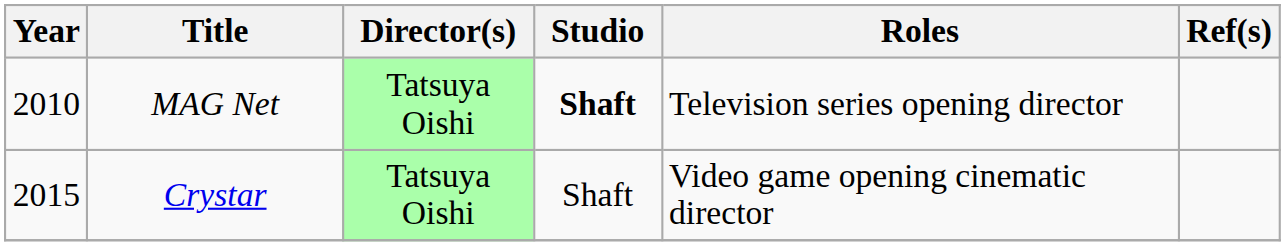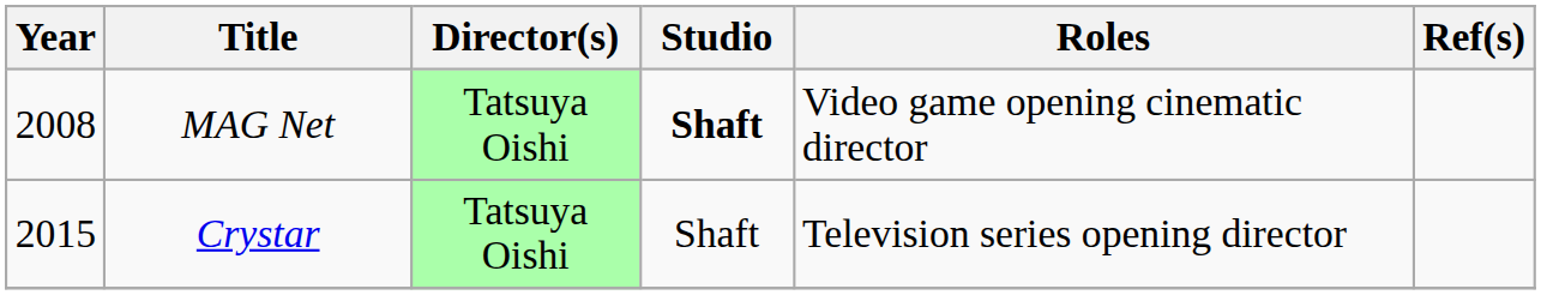MAG Net | Year: 2010 -> 2008
MAG Net | Roles: Television series opening director -> Video game opening cinematic director
Crystar | Roles: Video game opening cinematic director -> Television series opening director
